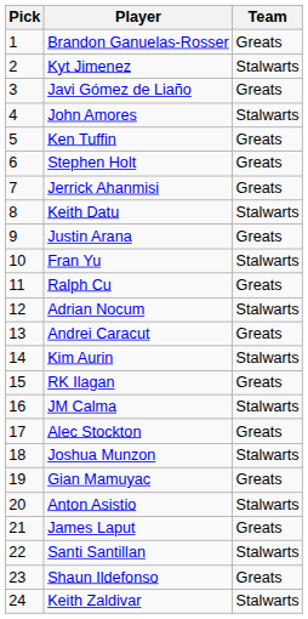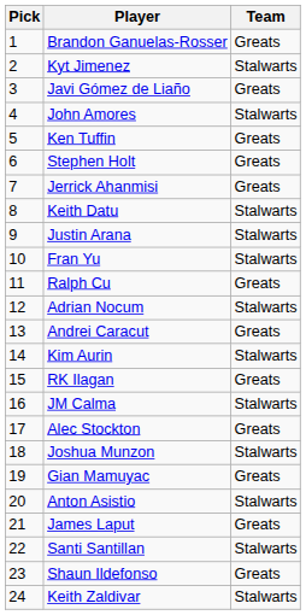Justin Arana | Team: Greats -> Stalwarts
